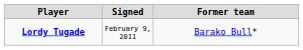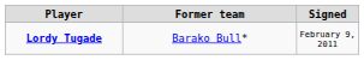columns swapped: Signed <-> Former team
